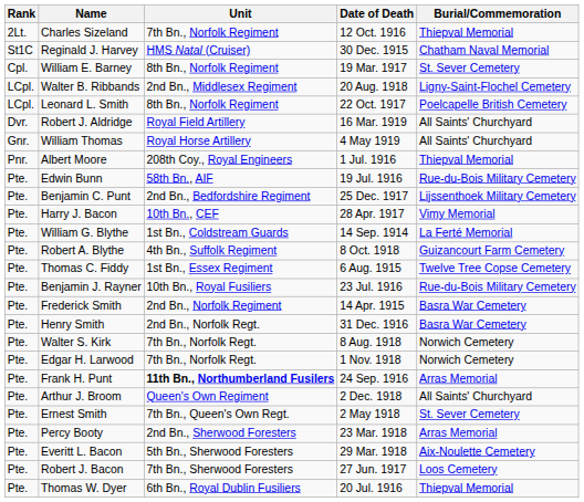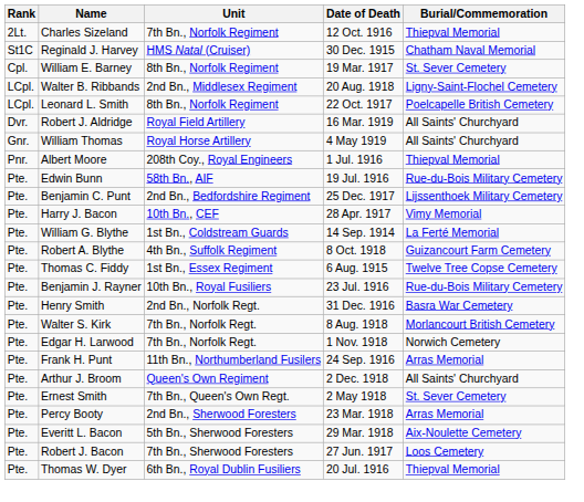- row: Pte. | Frederick Smith | 2nd Bn., Norfolk Regiment | 14 Apr. 1915 | Basra War Cemetery
Walter S. Kirk | Burial/Commemoration: Norwich Cemetery -> Morlancourt British Cemetery
Frank H. Punt | Unit: bold -> normal
